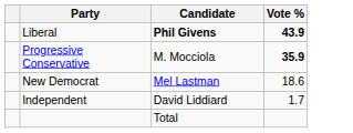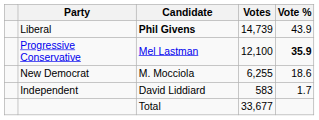+ column: Votes | 14,739 | 12,100 | 6,255 | 583 | 33,677
Liberal | Vote %: bold -> normal
Progressive Conservative | Candidate: M. Mocciola -> Mel Lastman
New Democrat | Candidate: Mel Lastman -> M. Mocciola
